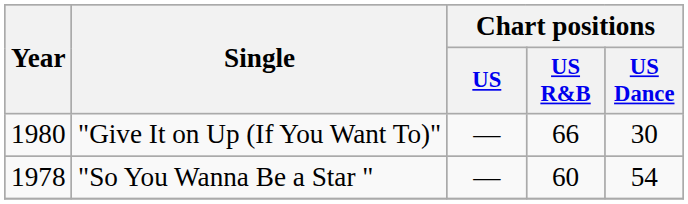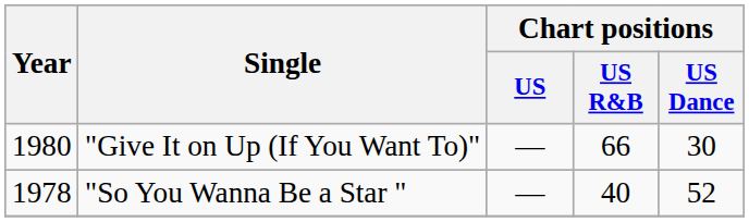"So You Wanna Be a Star " | Chart positions / US R&B: 60 -> 40
"So You Wanna Be a Star " | Chart positions / US Dance: 54 -> 52
